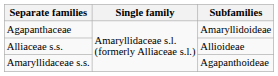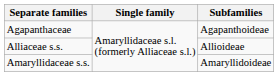Agapanthaceae | Subfamilies: Amaryllidoideae -> Agapanthoideae
Amaryllidaceae s.s. | Subfamilies: Agapanthoideae -> Amaryllidoideae
